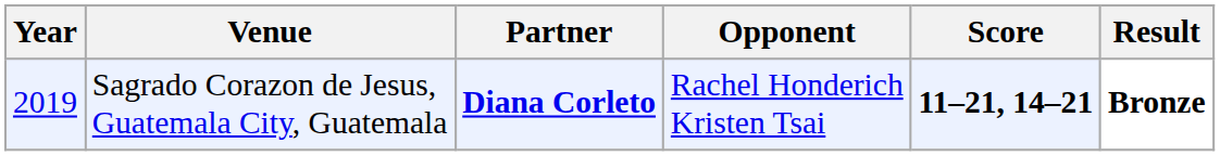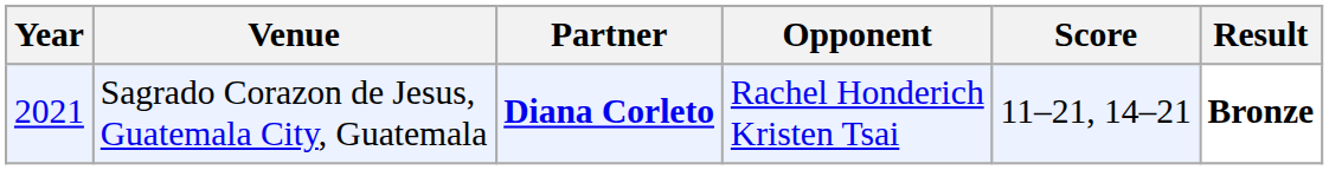Sagrado Corazon de Jesus, Guatemala City, Guatemala | Year: 2019 -> 2021
Sagrado Corazon de Jesus, Guatemala City, Guatemala | Score: bold -> normal
